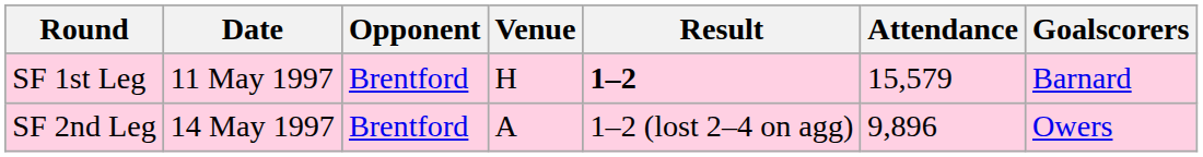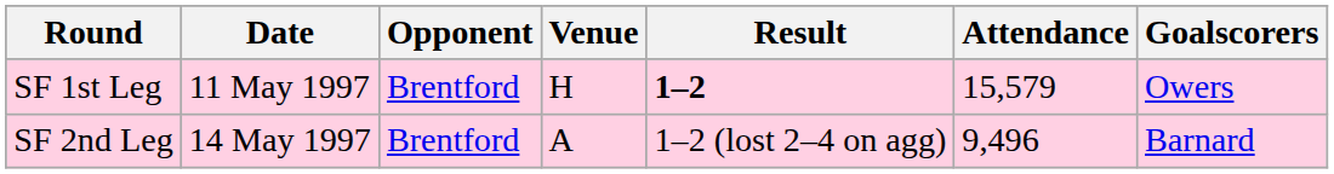SF 1st Leg | Goalscorers: Barnard -> Owers
SF 2nd Leg | Attendance: 9,896 -> 9,496
SF 2nd Leg | Goalscorers: Owers -> Barnard
